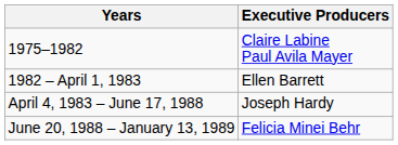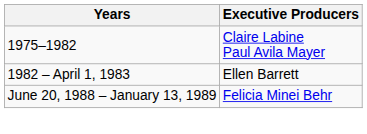- row: April 4, 1983 – June 17, 1988 | Joseph Hardy
